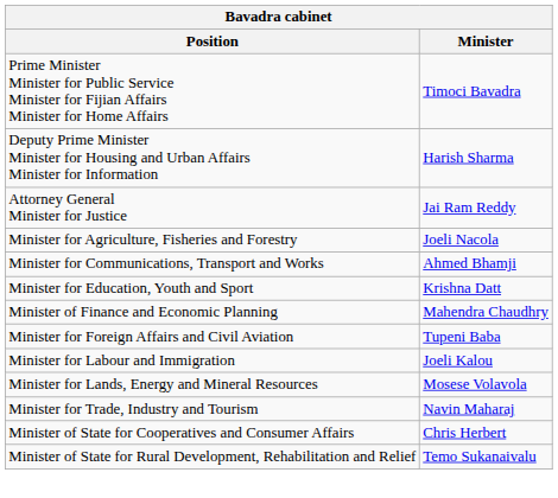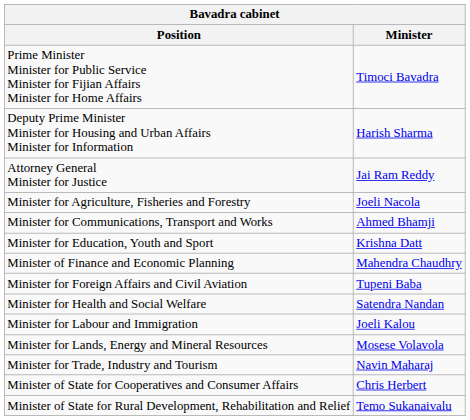+ row: Minister for Health and Social Welfare | Satendra Nandan
